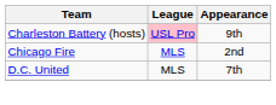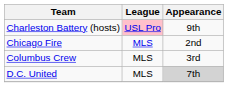+ row: Columbus Crew | MLS | 3rd
D.C. United | Appearance: no background -> lightgrey background
